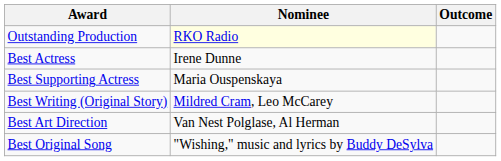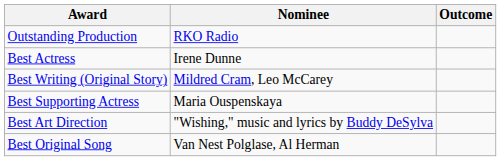Outstanding Production | Nominee: lightyellow background -> no background
rows swapped: Best Supporting Actress <-> Best Writing (Original Story)
Best Art Direction | Nominee: Van Nest Polglase, Al Herman -> "Wishing," music and lyrics by Buddy DeSylva
Best Original Song | Nominee: "Wishing," music and lyrics by Buddy DeSylva -> Van Nest Polglase, Al Herman
